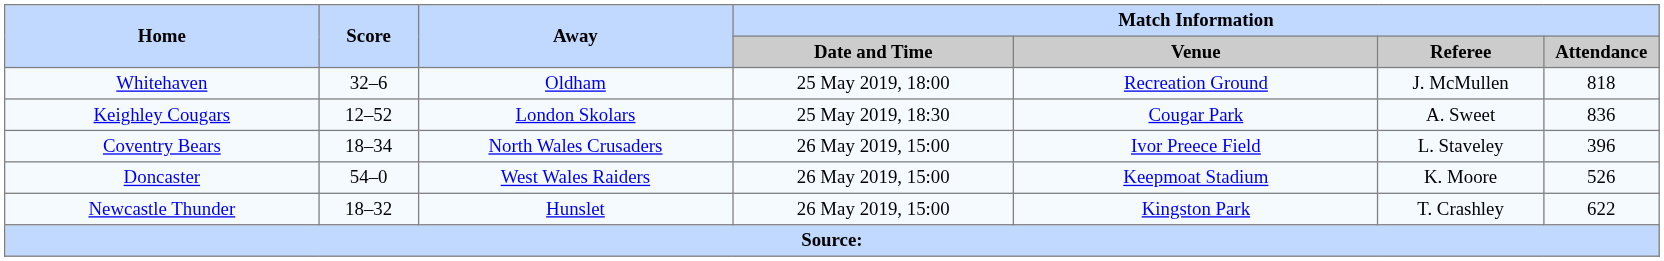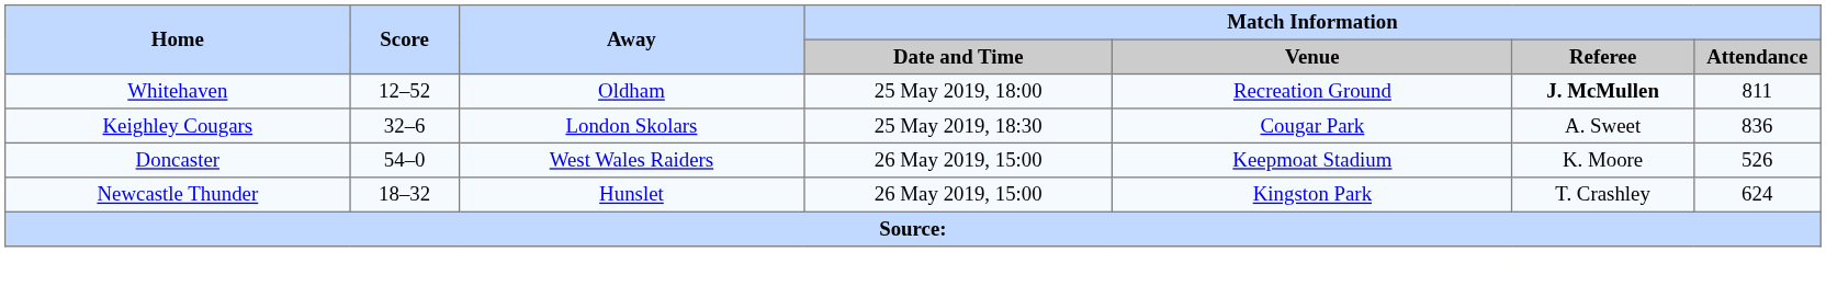Whitehaven | Score: 32–6 -> 12–52
Whitehaven | Match Information / Referee: normal -> bold
Whitehaven | Match Information / Attendance: 818 -> 811
Keighley Cougars | Score: 12–52 -> 32–6
- row: Coventry Bears | 18–34 | North Wales Crusaders | 26 May 2019, 15:00 | Ivor Preece Field | L. Staveley | 396
Newcastle Thunder | Match Information / Attendance: 622 -> 624
